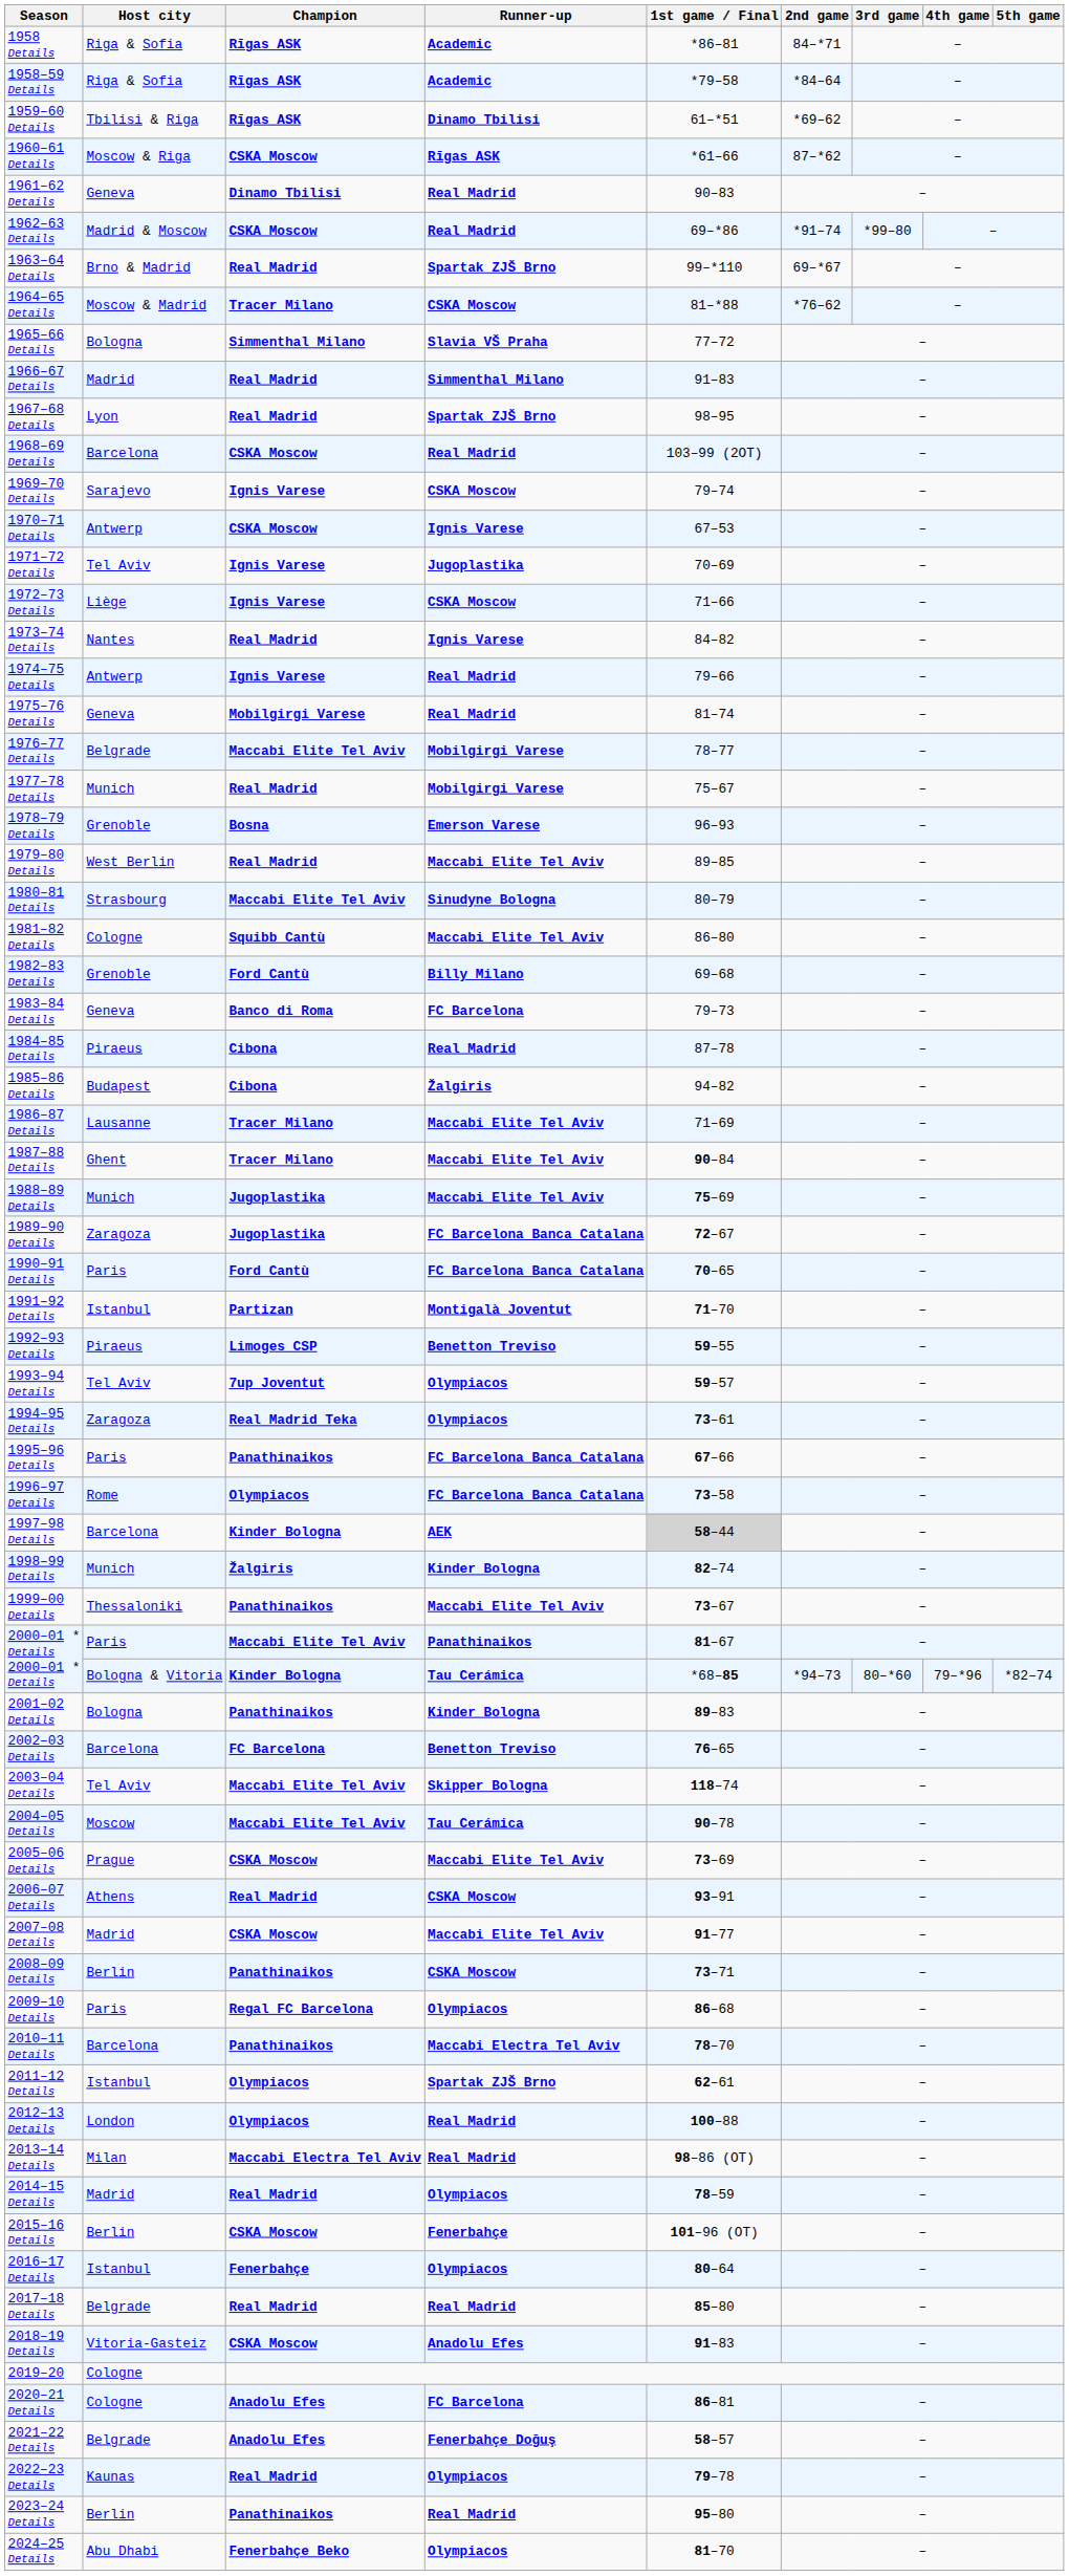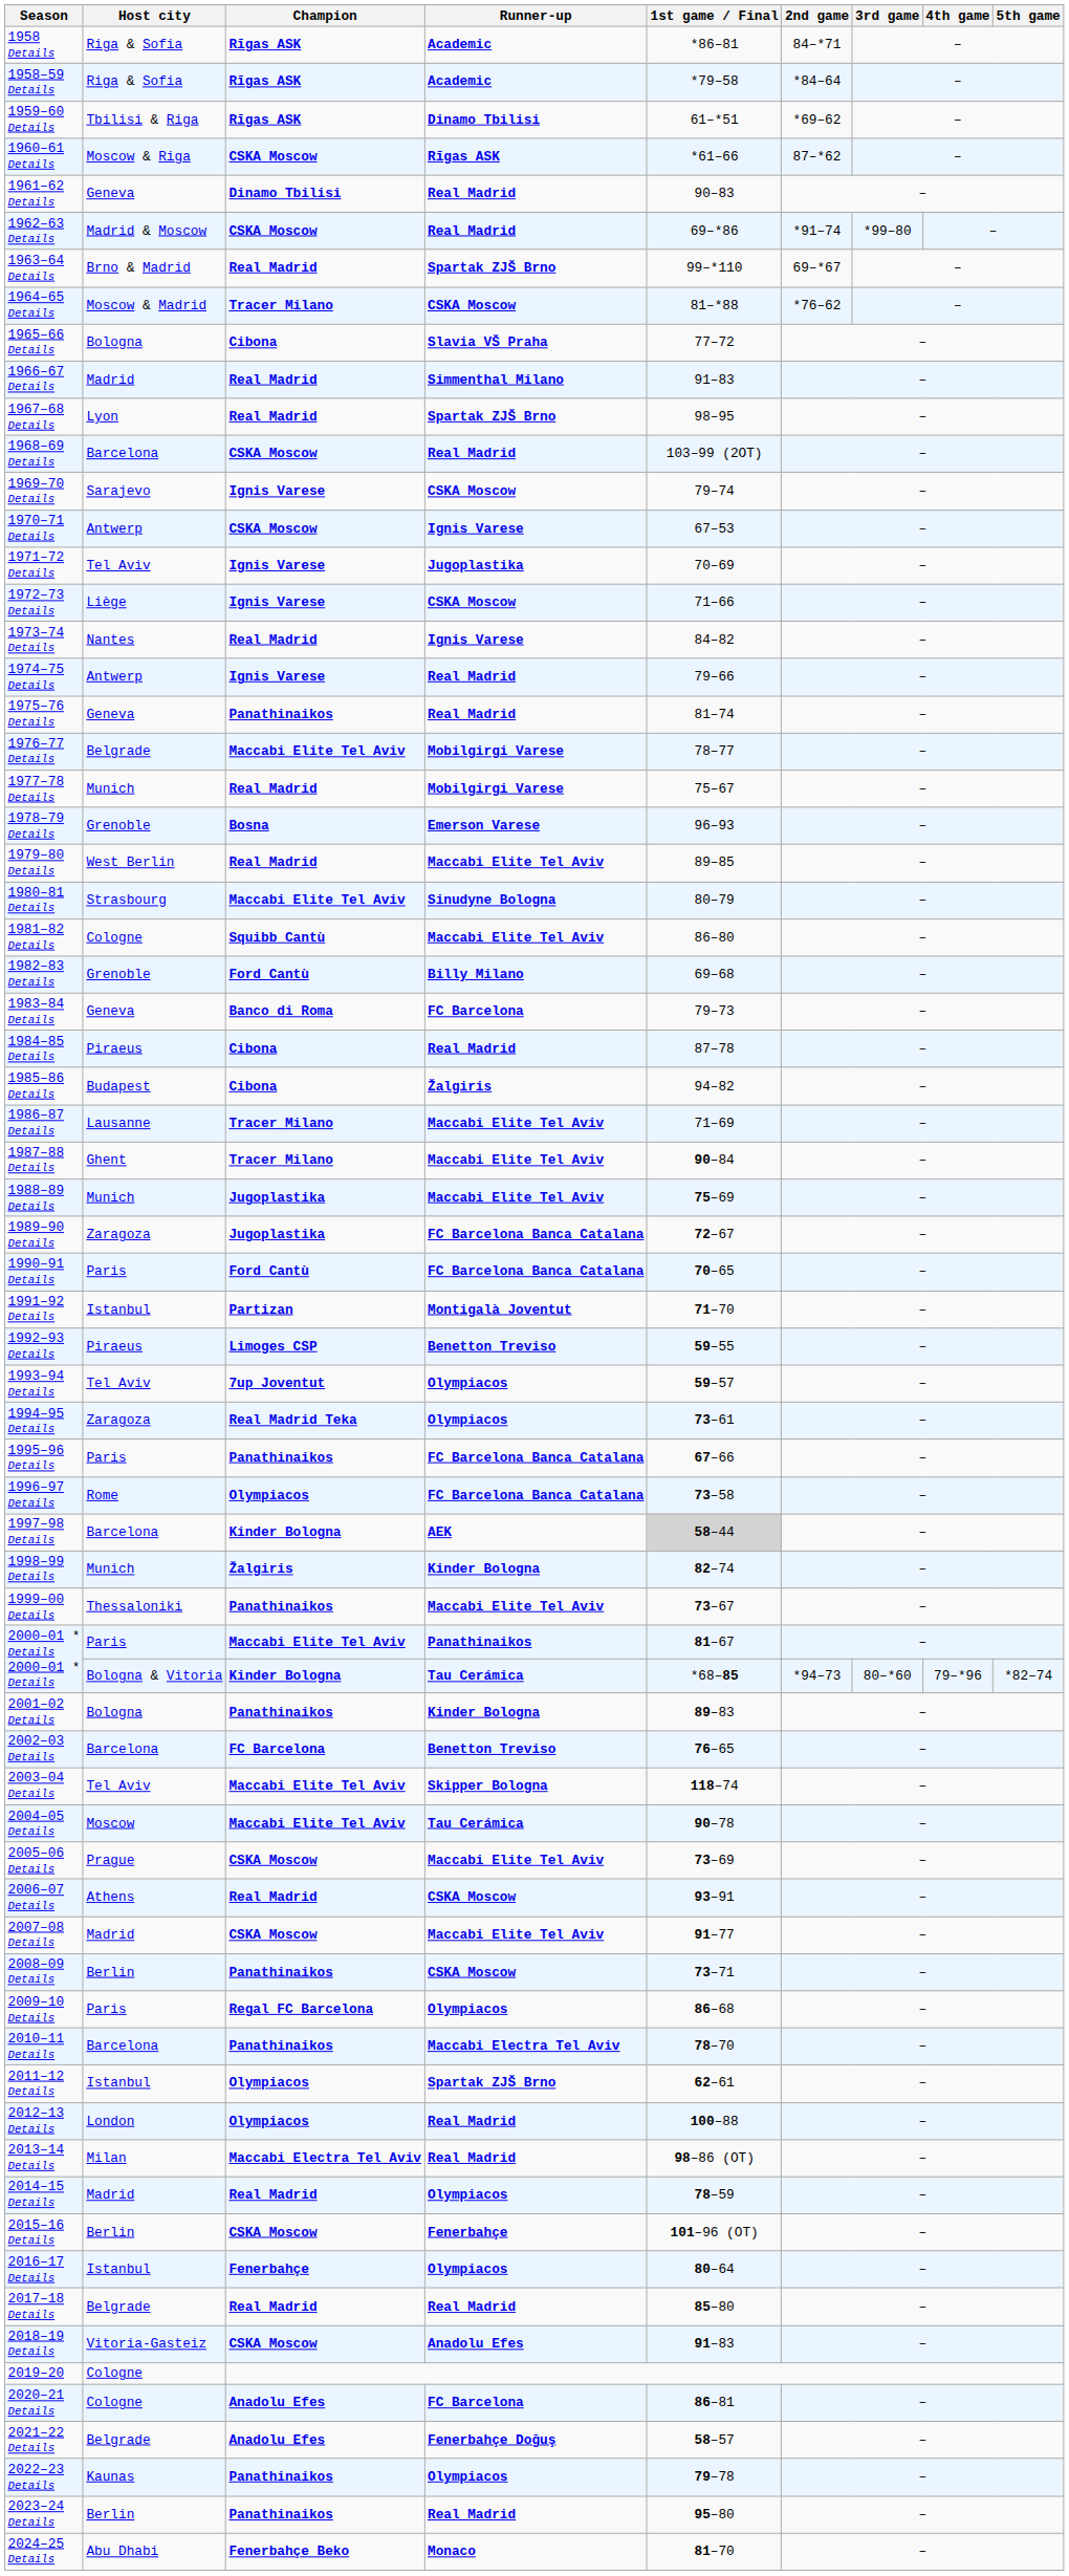1965–66 Details | Champion: Simmenthal Milano -> Cibona
1975–76 Details | Champion: Mobilgirgi Varese -> Panathinaikos
2022–23 Details | Champion: Real Madrid -> Panathinaikos
2024–25 Details | Runner-up: Olympiacos -> Monaco
